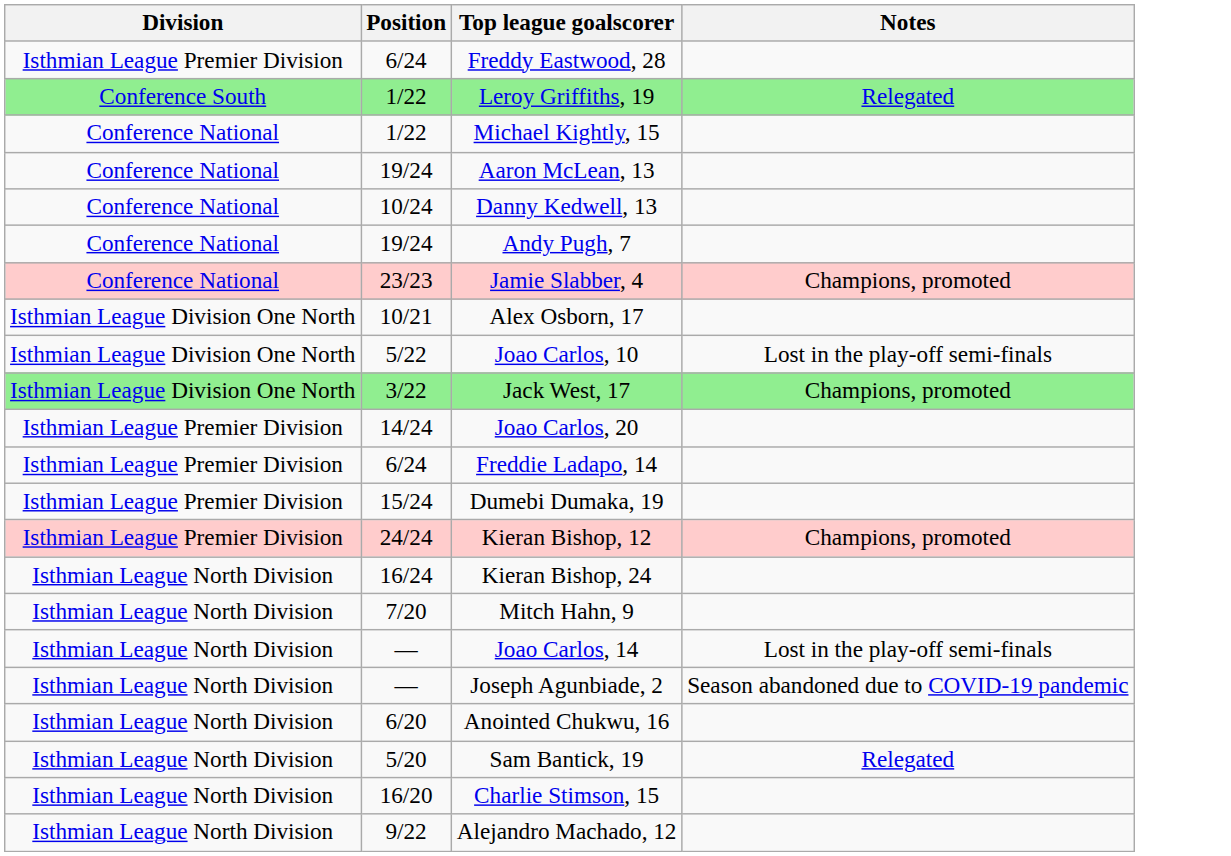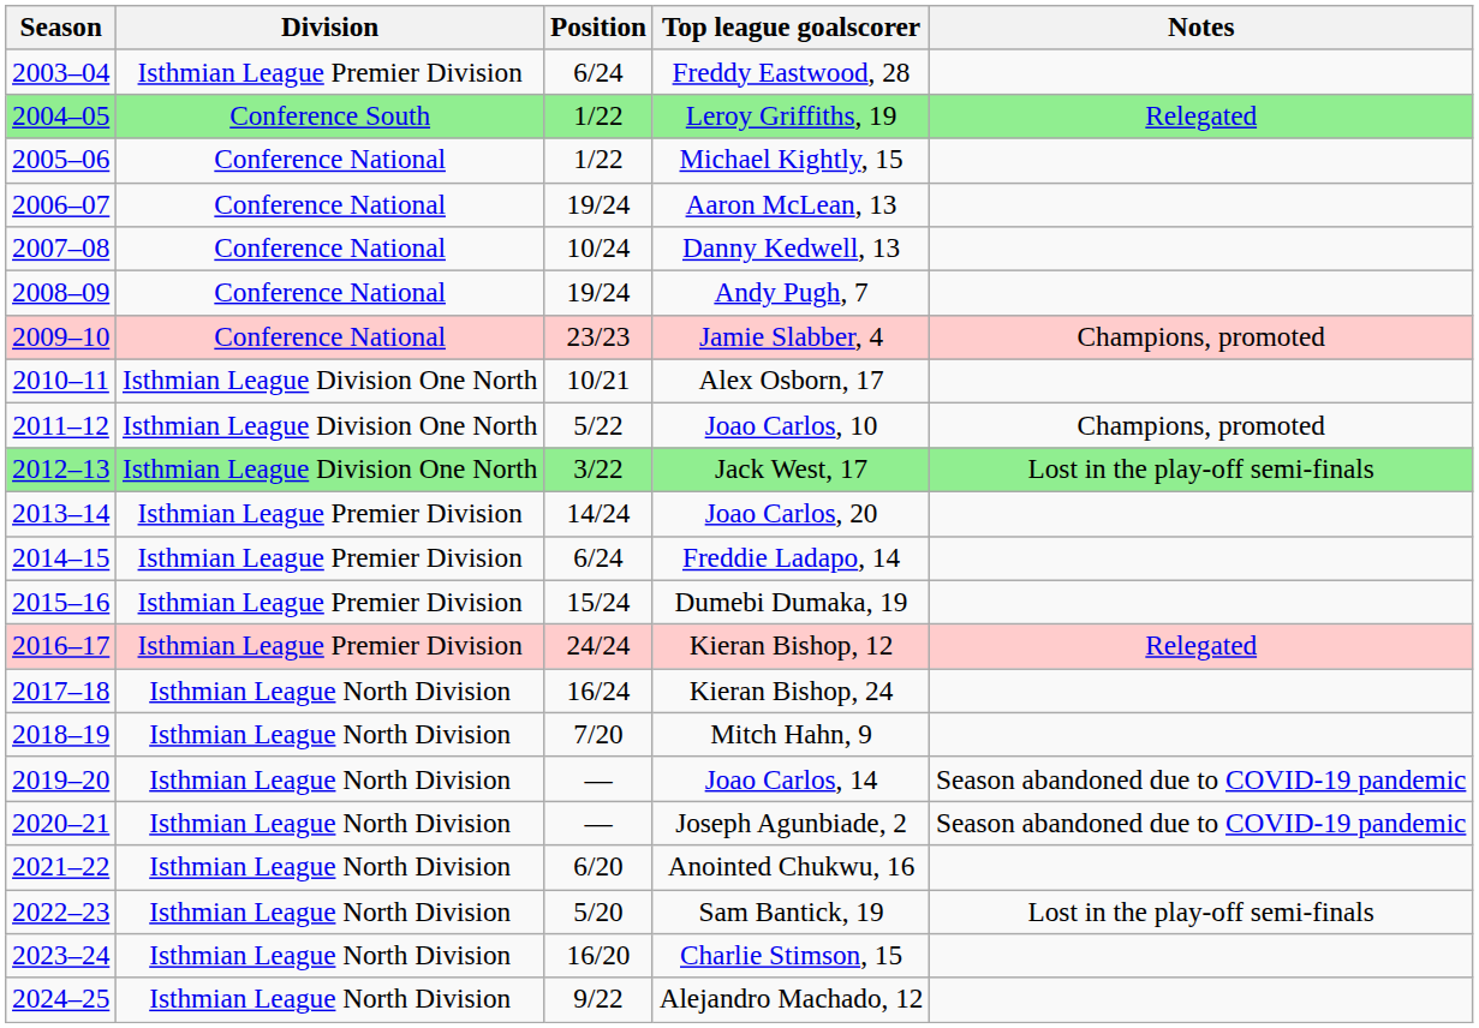+ column: Season | 2003–04 | 2004–05 | 2005–06 | 2006–07 | 2007–08 | 2008–09 | 2009–10 | 2010–11 | 2011–12 | 2012–13 | 2013–14 | 2014–15 | 2015–16 | 2016–17 | 2017–18 | 2018–19 | 2019–20 | 2020–21 | 2021–22 | 2022–23 | 2023–24 | 2024–25
Joao Carlos, 10 | Notes: Lost in the play-off semi-finals -> Champions, promoted
Jack West, 17 | Notes: Champions, promoted -> Lost in the play-off semi-finals
Kieran Bishop, 12 | Notes: Champions, promoted -> Relegated
Joao Carlos, 14 | Notes: Lost in the play-off semi-finals -> Season abandoned due to COVID-19 pandemic
Sam Bantick, 19 | Notes: Relegated -> Lost in the play-off semi-finals
